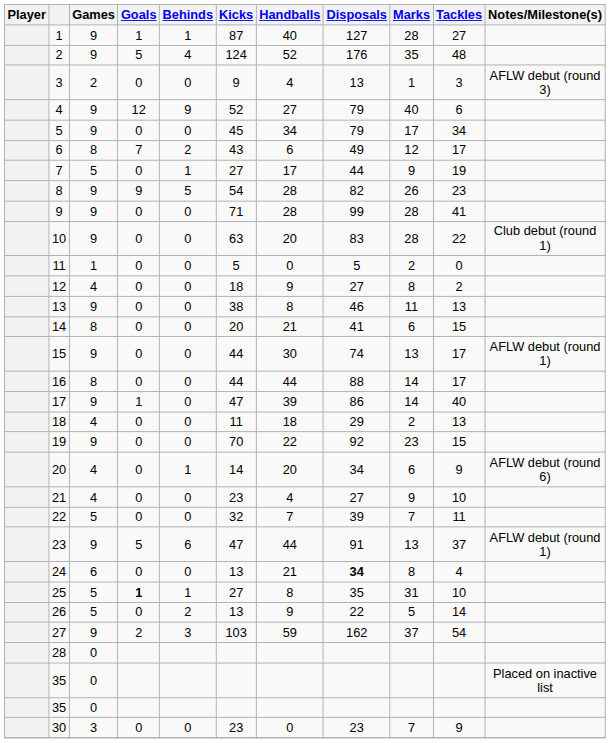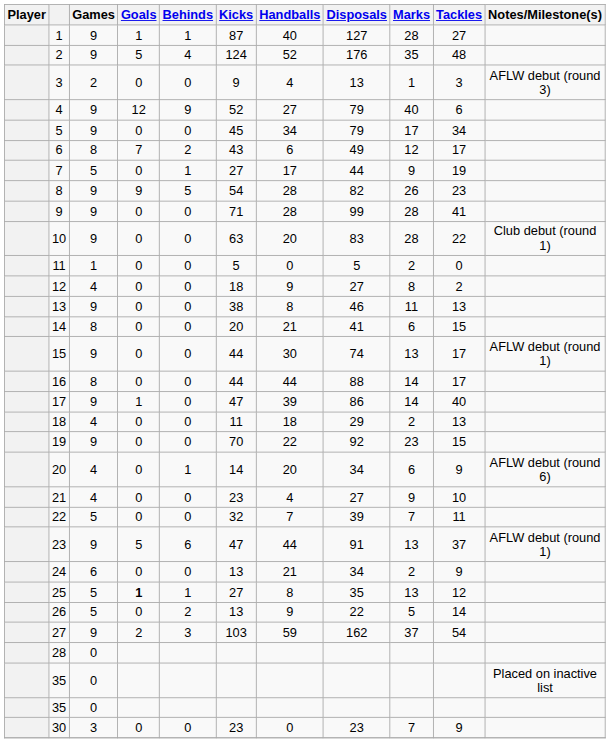24 | Disposals: bold -> normal
24 | Marks: 8 -> 2
24 | Tackles: 4 -> 9
25 | Marks: 31 -> 13
25 | Tackles: 10 -> 12
